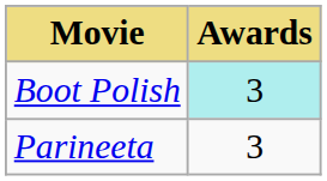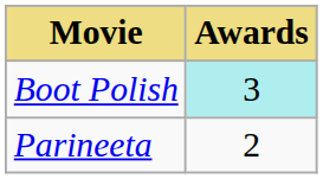Parineeta | Awards: 3 -> 2
